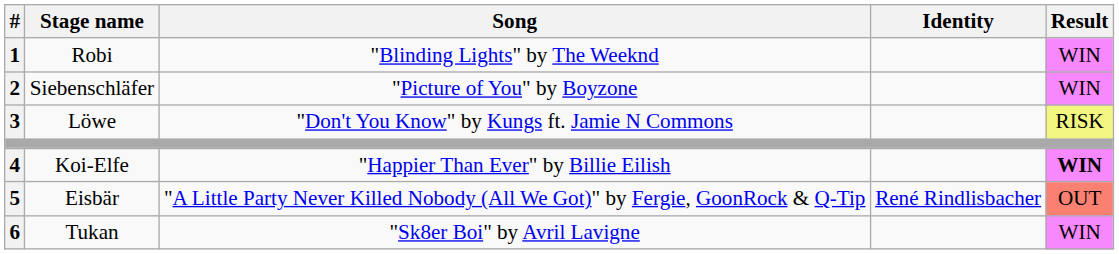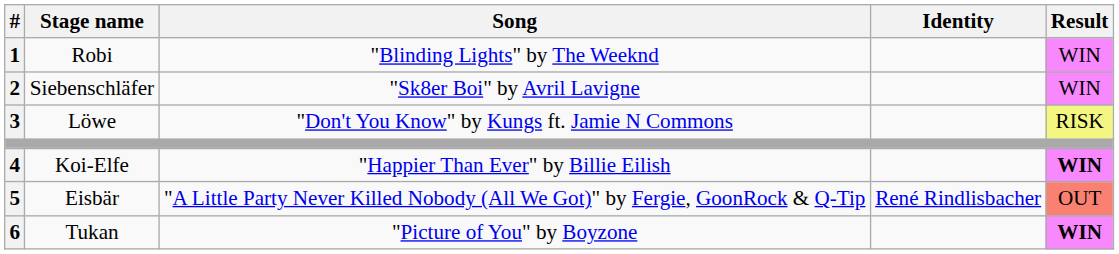Siebenschläfer | Song: "Picture of You" by Boyzone -> "Sk8er Boi" by Avril Lavigne
Tukan | Song: "Sk8er Boi" by Avril Lavigne -> "Picture of You" by Boyzone
Tukan | Result: normal -> bold
